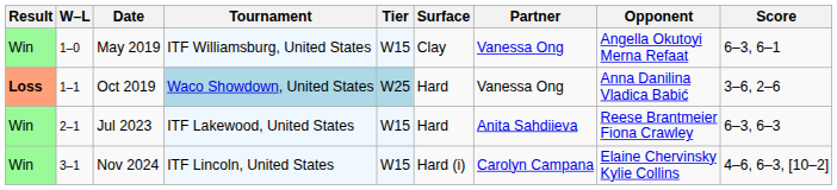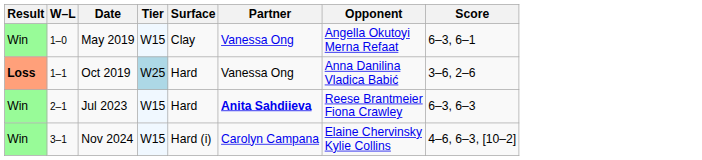- column: Tournament | ITF Williamsburg, United States | Waco Showdown, United States | ITF Lakewood, United States | ITF Lincoln, United States
Jul 2023 | Partner: normal -> bold
